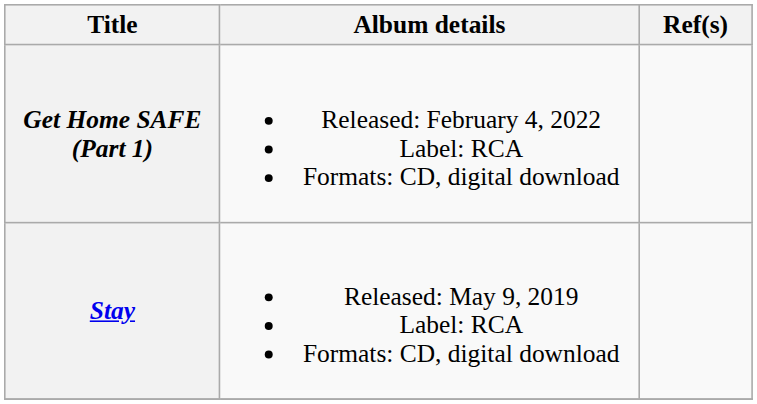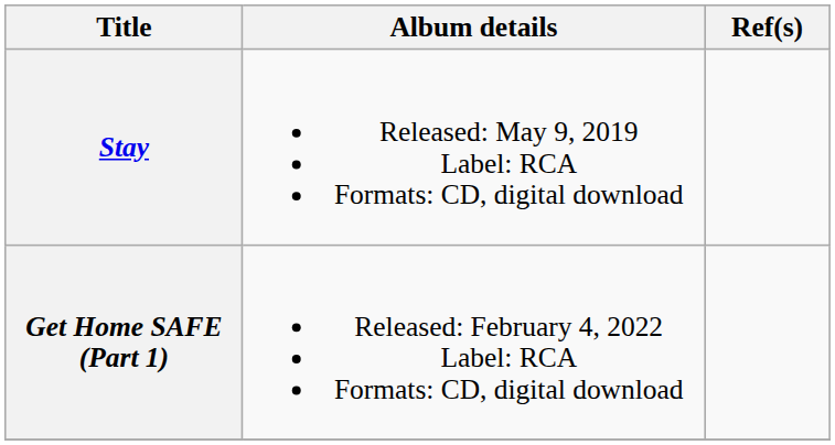rows swapped: Stay <-> Get Home SAFE (Part 1)
